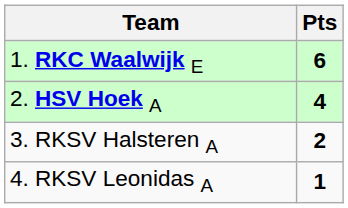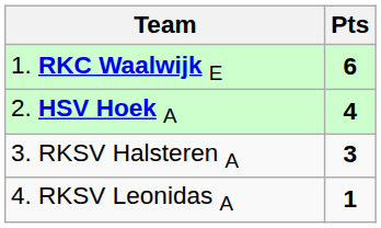3. RKSV Halsteren A | Pts: 2 -> 3
